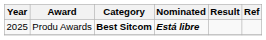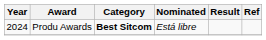Produ Awards | Year: 2025 -> 2024
Produ Awards | Nominated: bold -> normal
